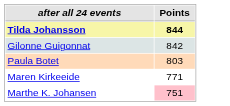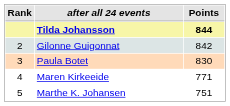+ column: Rank | 2 | 3 | 4 | 5
Paula Botet | Points: 803 -> 830
Marthe K. Johansen | Points: pink background -> no background
